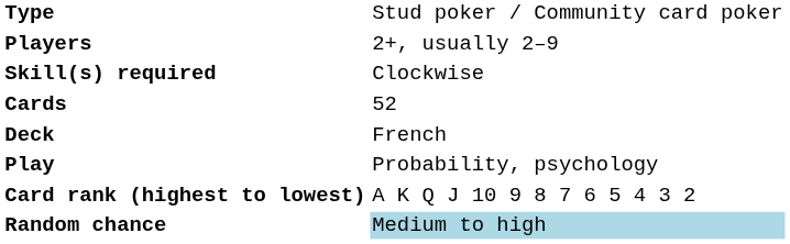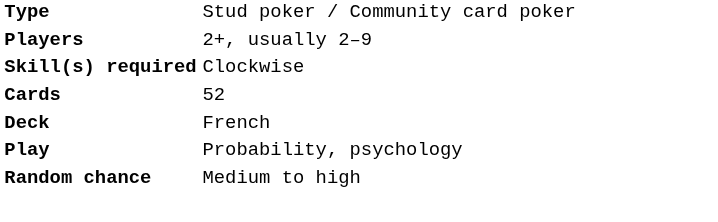- row: Card rank (highest to lowest) | A K Q J 10 9 8 7 6 5 4 3 2
Random chance | column 2: lightblue background -> no background
